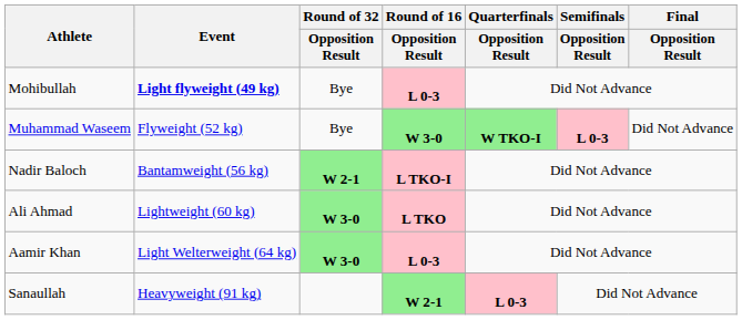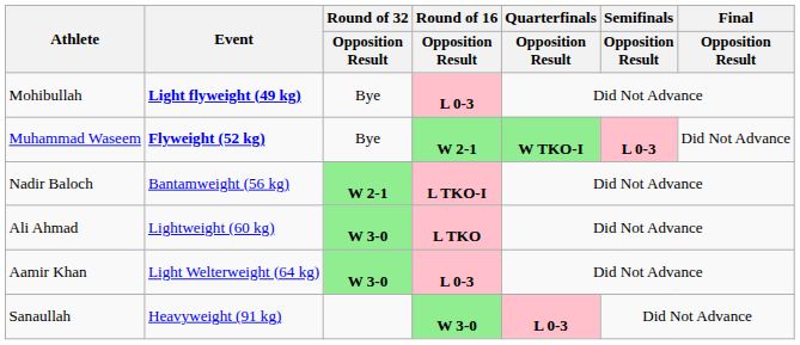Muhammad Waseem | Event: normal -> bold
Muhammad Waseem | Round of 16 / Opposition Result: W 3-0 -> W 2-1
Sanaullah | Round of 16 / Opposition Result: W 2-1 -> W 3-0
